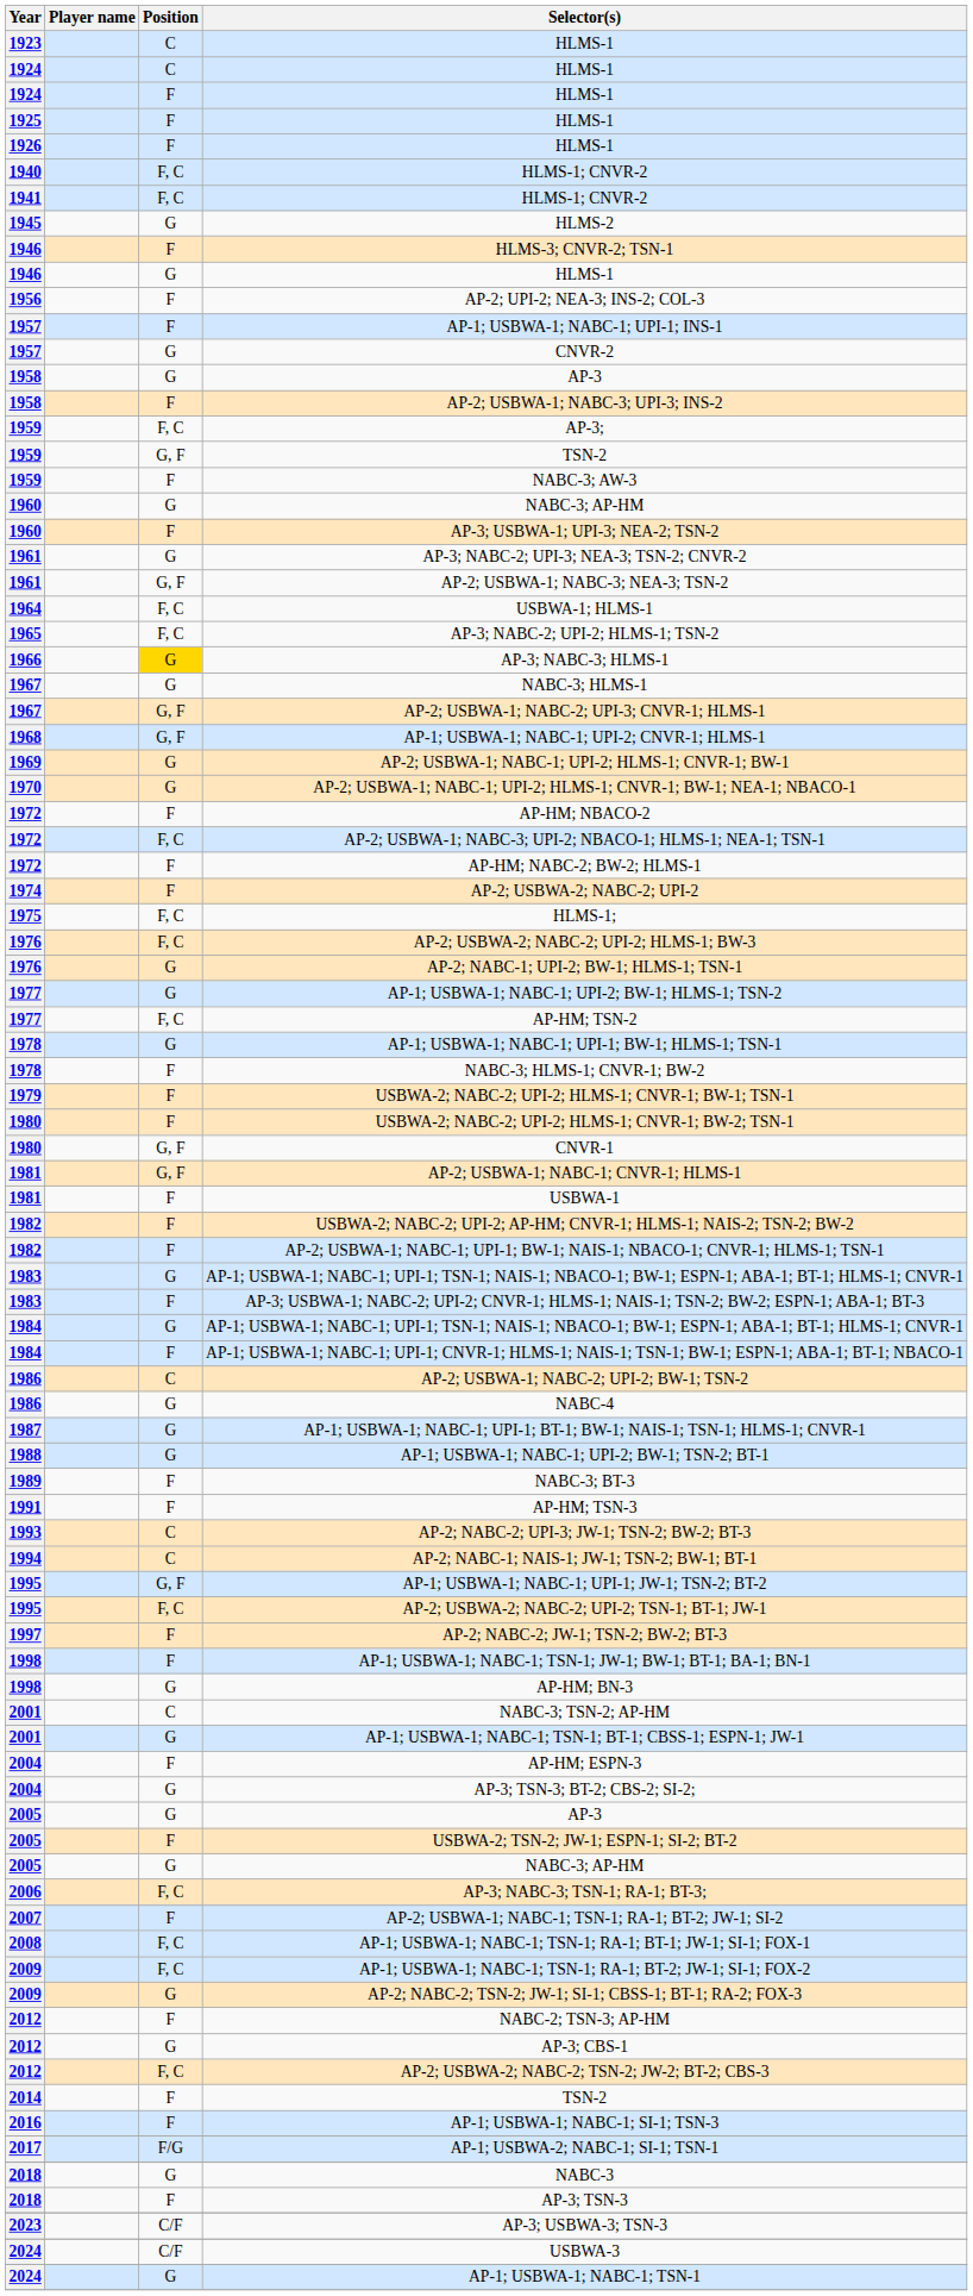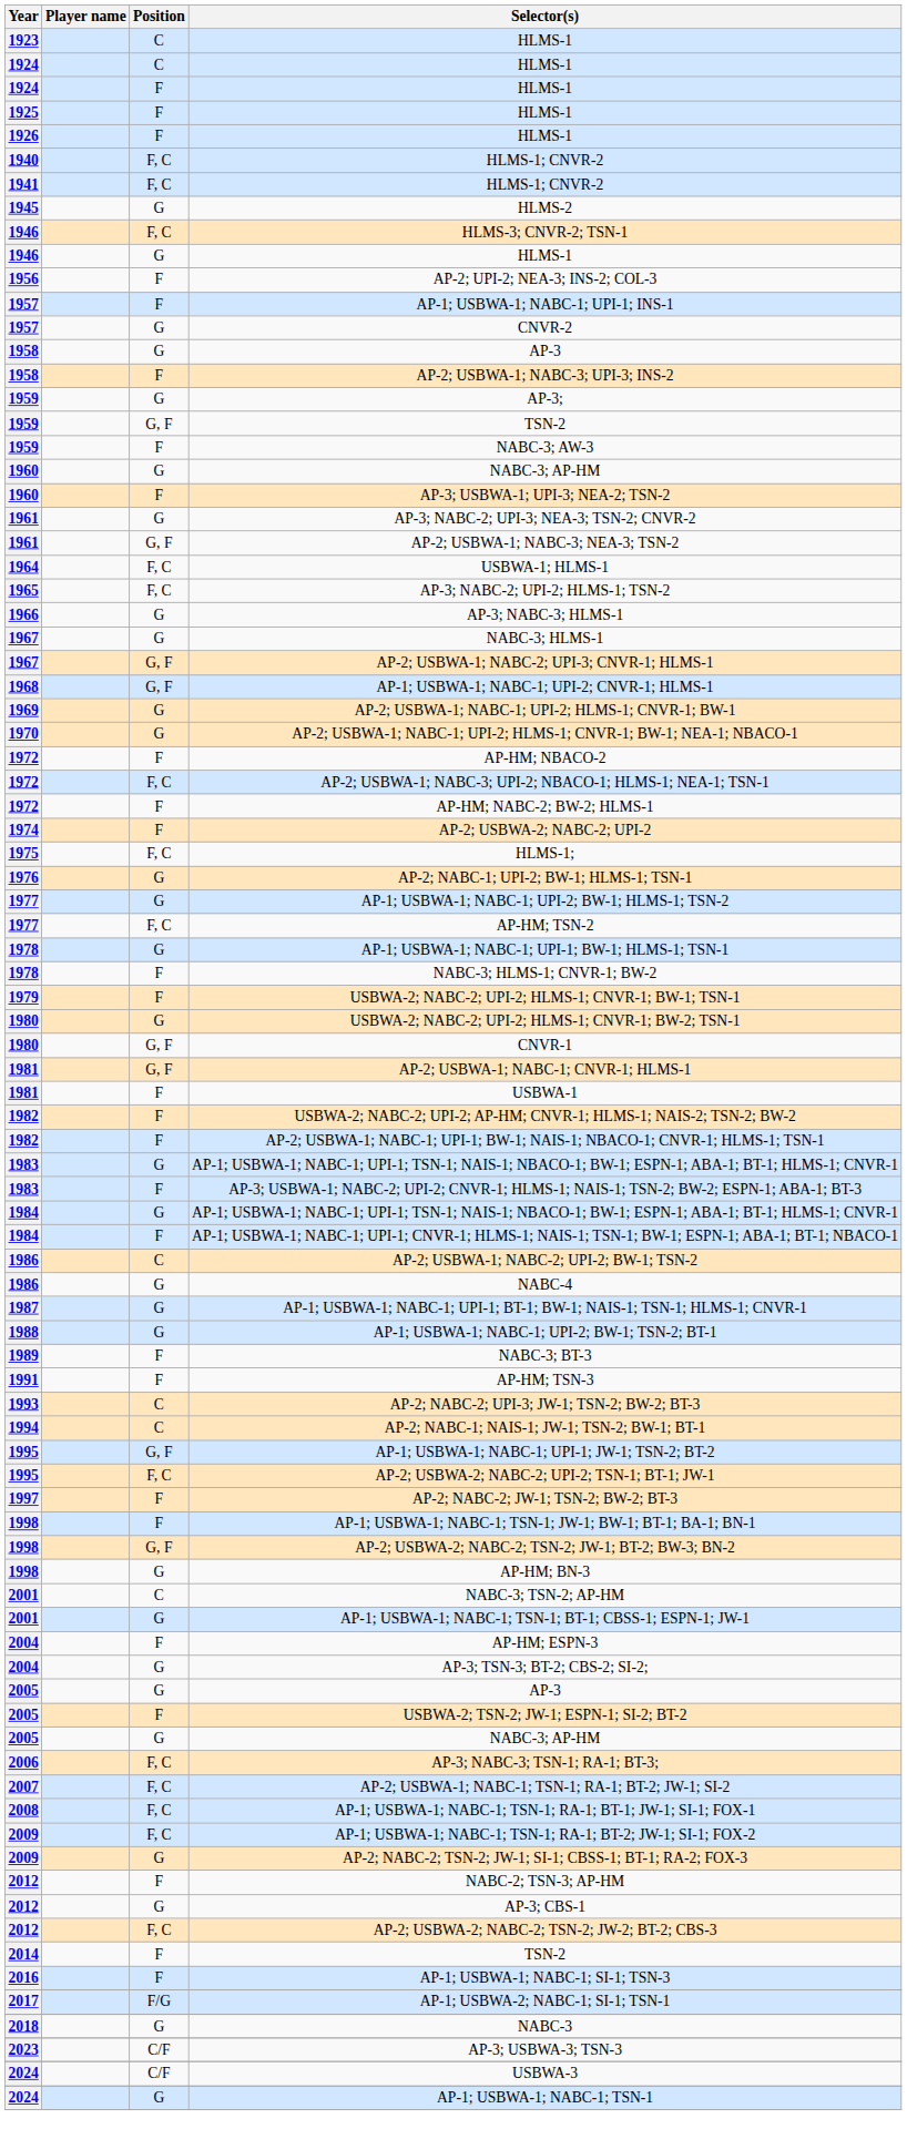HLMS-3; CNVR-2; TSN-1 | Position: F -> F, C
AP-3; | Position: F, C -> G
AP-3; NABC-3; HLMS-1 | Position: gold background -> no background
- row: 1976 | F, C | AP-2; USBWA-2; NABC-2; UPI-2; HLMS-1; BW-3
USBWA-2; NABC-2; UPI-2; HLMS-1; CNVR-1; BW-2; TSN-1 | Position: F -> G
+ row: 1998 | G, F | AP-2; USBWA-2; NABC-2; TSN-2; JW-1; BT-2; BW-3; BN-2
AP-2; USBWA-1; NABC-1; TSN-1; RA-1; BT-2; JW-1; SI-2 | Position: F -> F, C
- row: 2018 | F | AP-3; TSN-3
